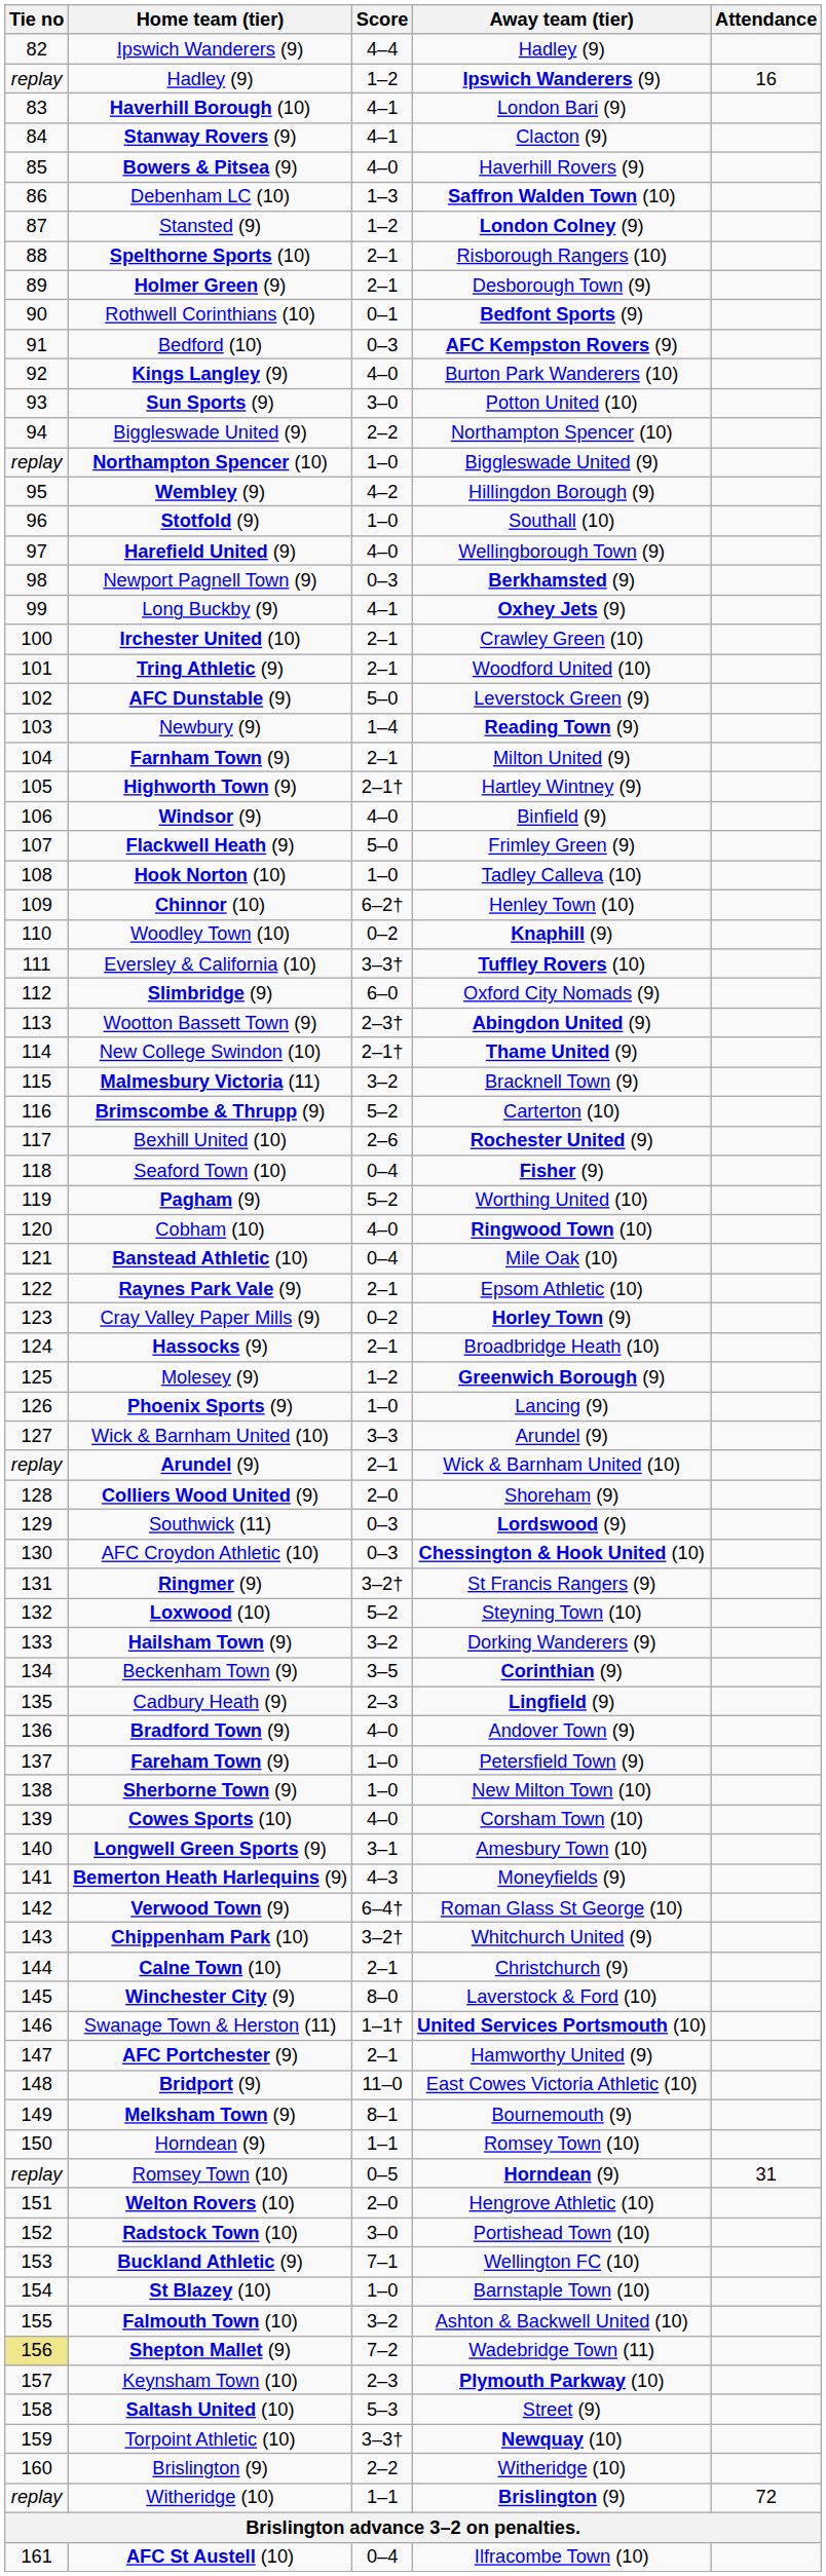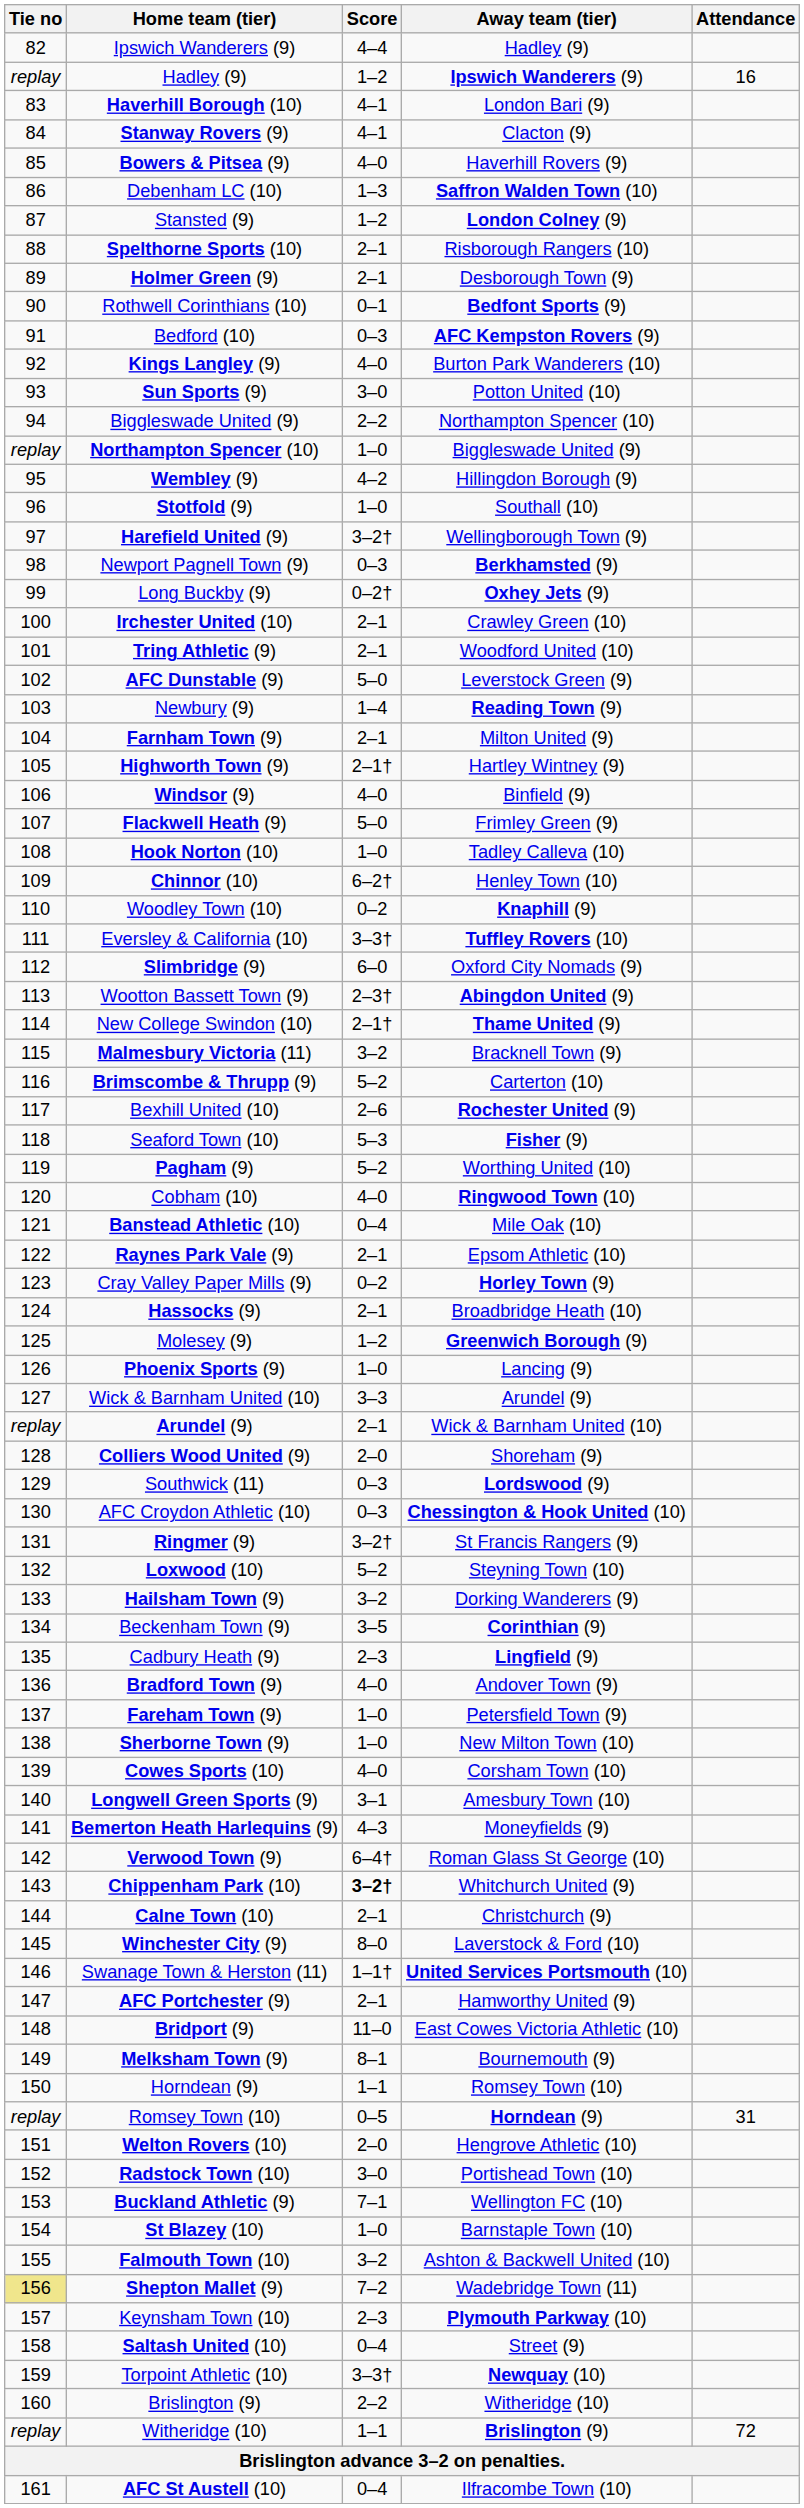Harefield United (9) | Score: 4–0 -> 3–2†
Long Buckby (9) | Score: 4–1 -> 0–2†
Seaford Town (10) | Score: 0–4 -> 5–3
Chippenham Park (10) | Score: normal -> bold
Saltash United (10) | Score: 5–3 -> 0–4
